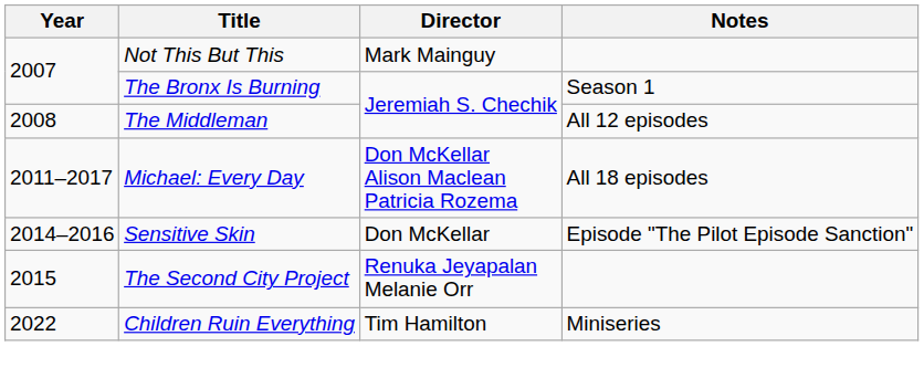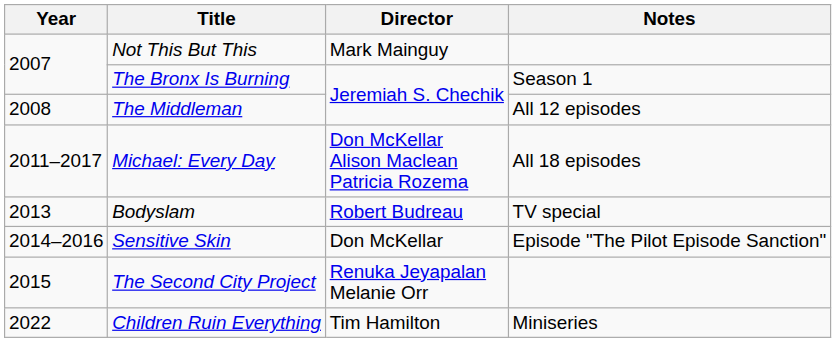+ row: 2013 | Bodyslam | Robert Budreau | TV special
